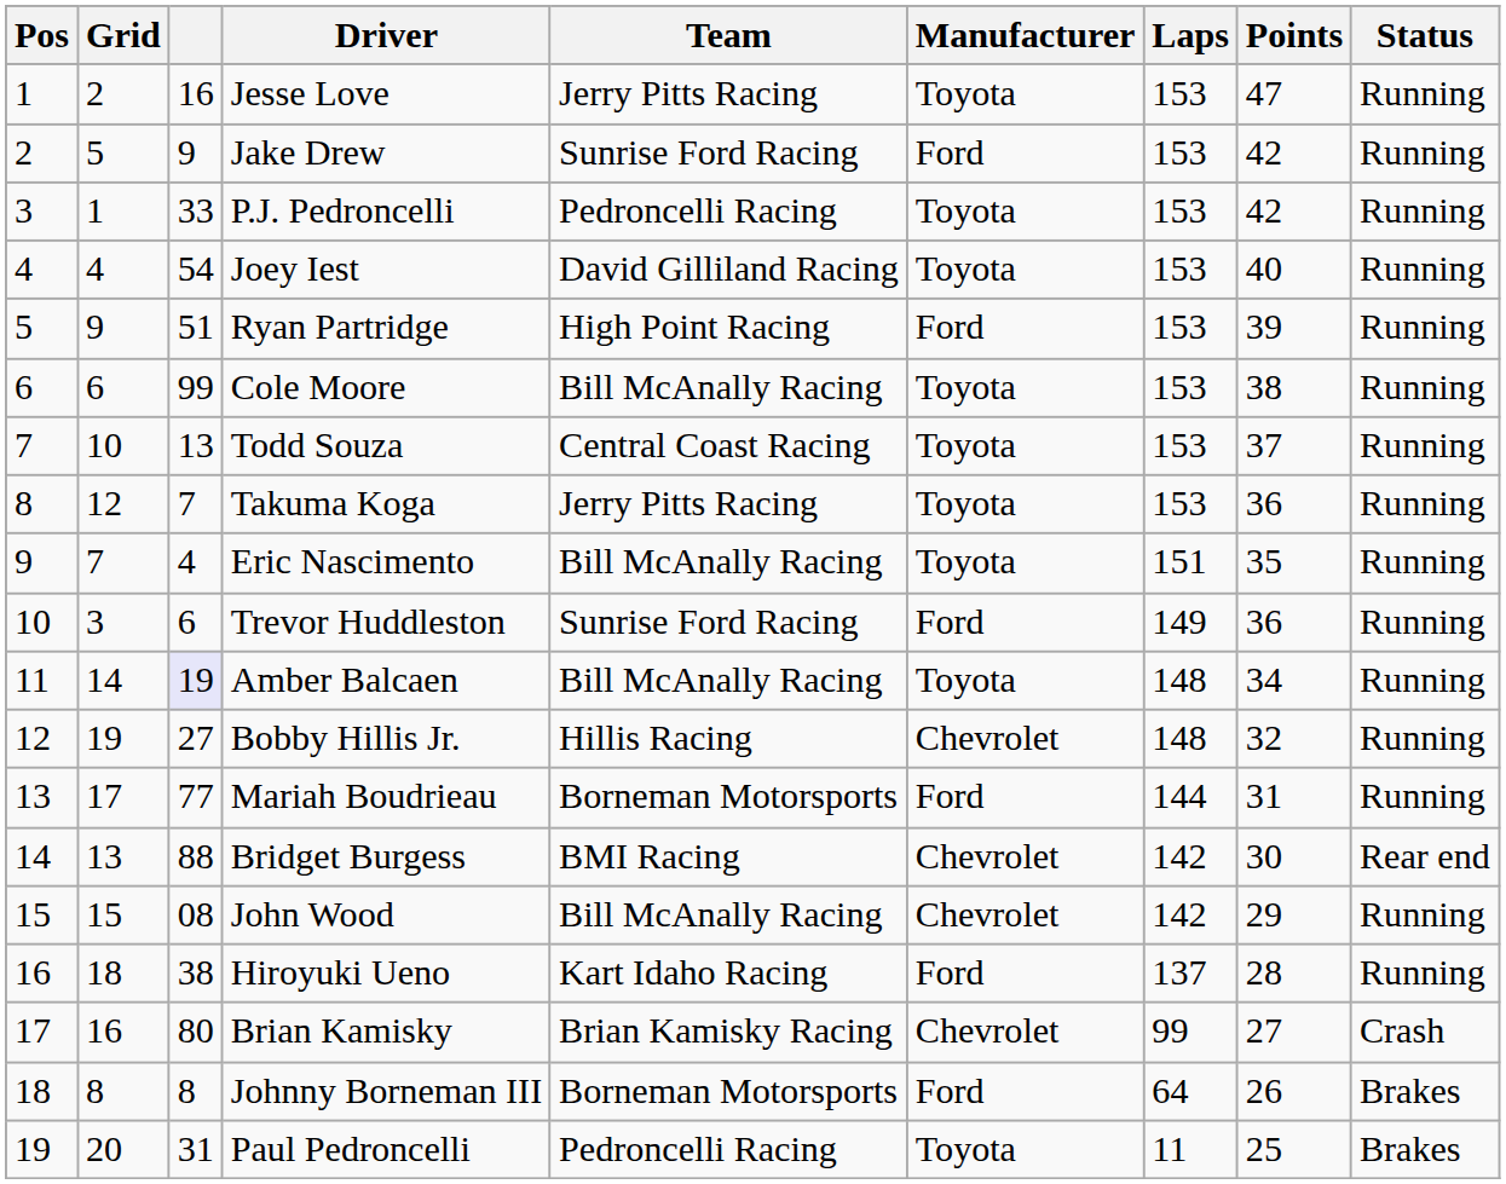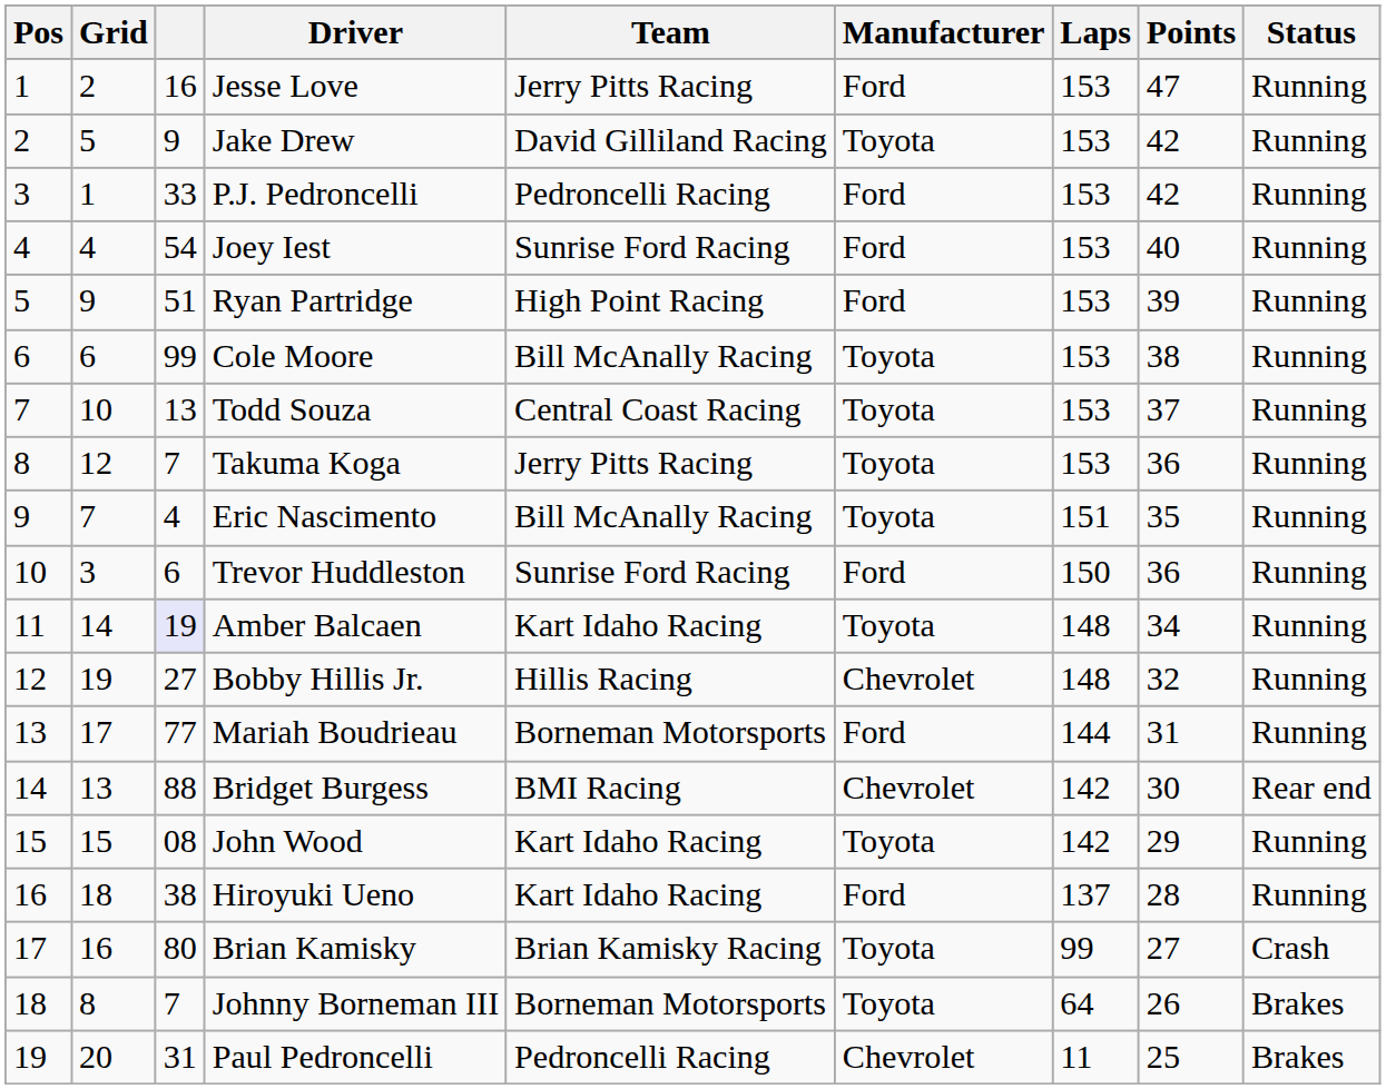Jesse Love | Manufacturer: Toyota -> Ford
Jake Drew | Team: Sunrise Ford Racing -> David Gilliland Racing
Jake Drew | Manufacturer: Ford -> Toyota
P.J. Pedroncelli | Manufacturer: Toyota -> Ford
Joey Iest | Team: David Gilliland Racing -> Sunrise Ford Racing
Joey Iest | Manufacturer: Toyota -> Ford
Trevor Huddleston | Laps: 149 -> 150
Amber Balcaen | Team: Bill McAnally Racing -> Kart Idaho Racing
John Wood | Team: Bill McAnally Racing -> Kart Idaho Racing
John Wood | Manufacturer: Chevrolet -> Toyota
Brian Kamisky | Manufacturer: Chevrolet -> Toyota
Johnny Borneman III | column 3: 8 -> 7
Johnny Borneman III | Manufacturer: Ford -> Toyota
Paul Pedroncelli | Manufacturer: Toyota -> Chevrolet
